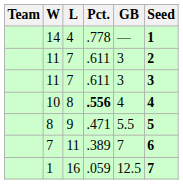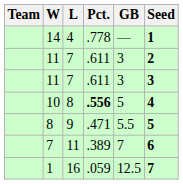10 | GB: 4 -> 5
